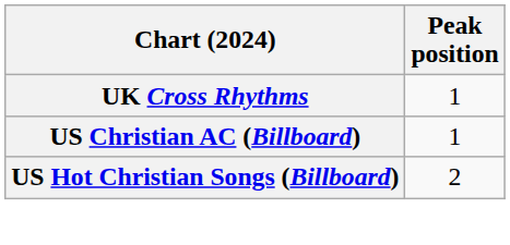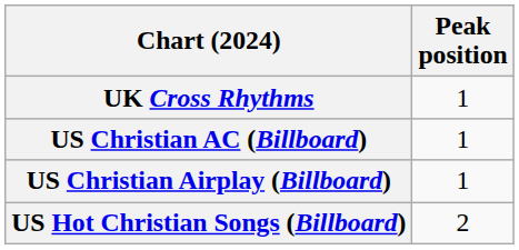+ row: US Christian Airplay (Billboard) | 1
